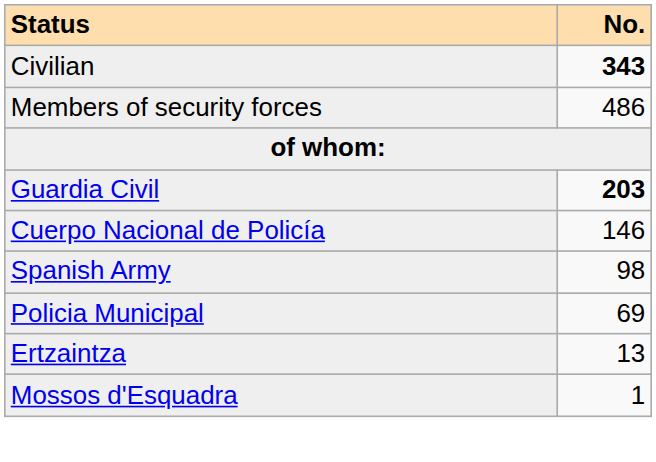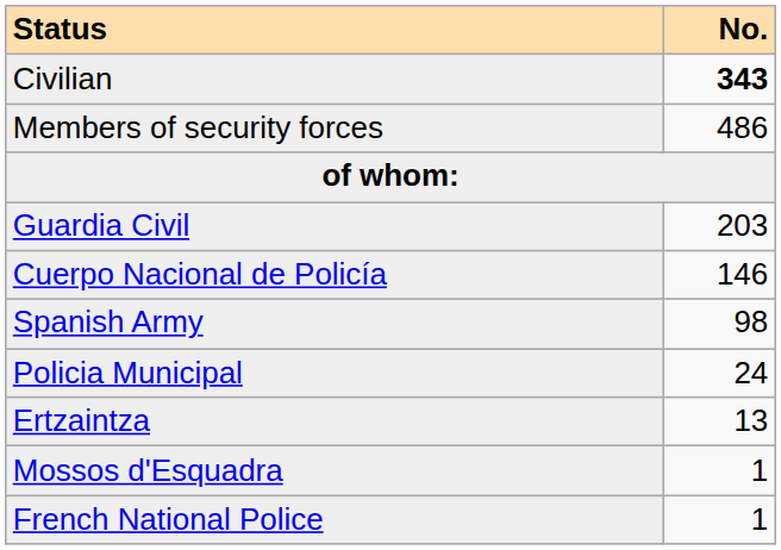Guardia Civil | No.: bold -> normal
Policia Municipal | No.: 69 -> 24
+ row: French National Police | 1
